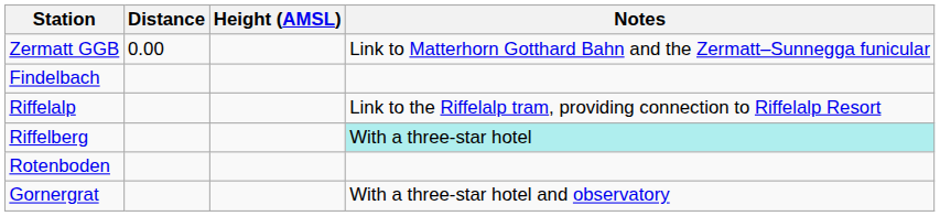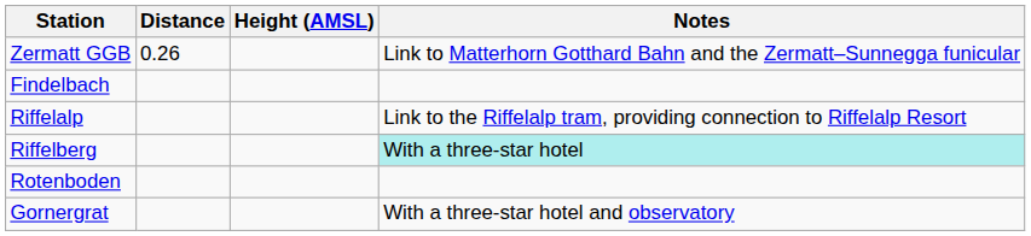Zermatt GGB | Distance: 0.00 -> 0.26
